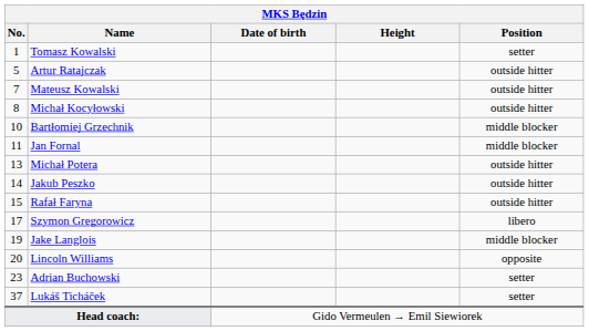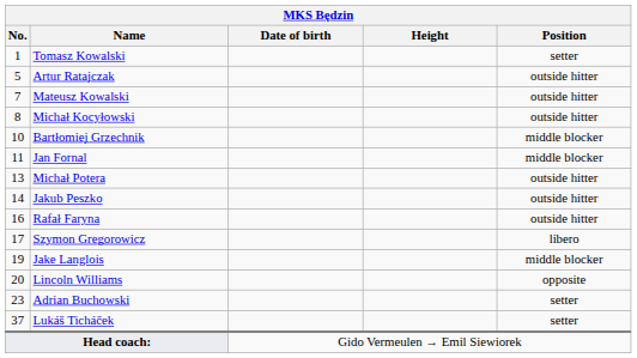Rafał Faryna | No.: 15 -> 16
